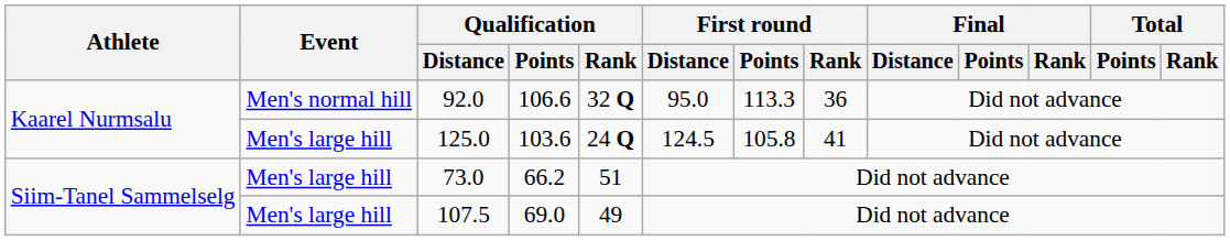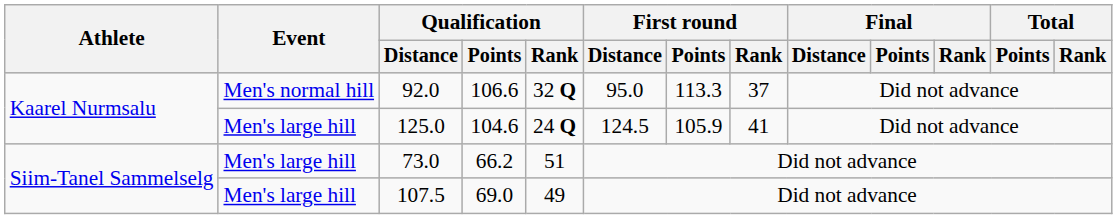92.0 | First round / Rank: 36 -> 37
125.0 | Qualification / Points: 103.6 -> 104.6
125.0 | First round / Points: 105.8 -> 105.9
